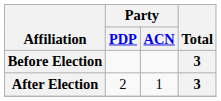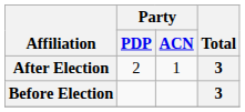rows swapped: Before Election <-> After Election
